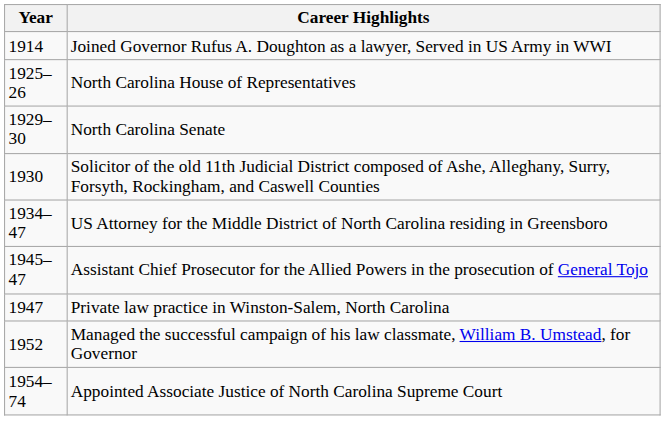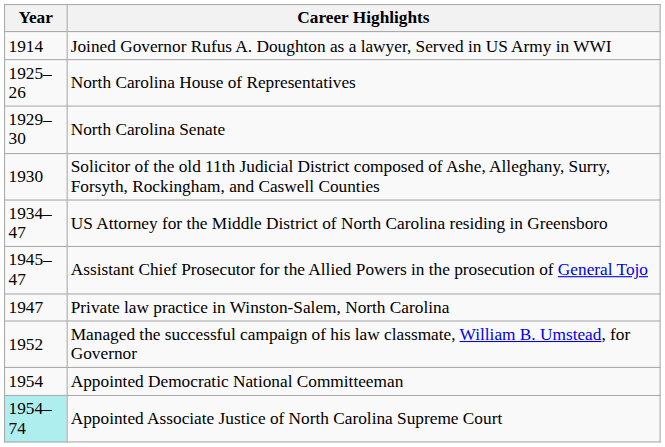+ row: 1954 | Appointed Democratic National Committeeman
Appointed Associate Justice of North Carolina Supreme Court | Year: no background -> paleturquoise background
